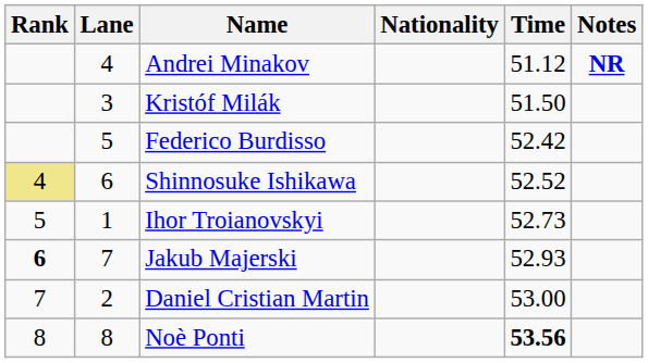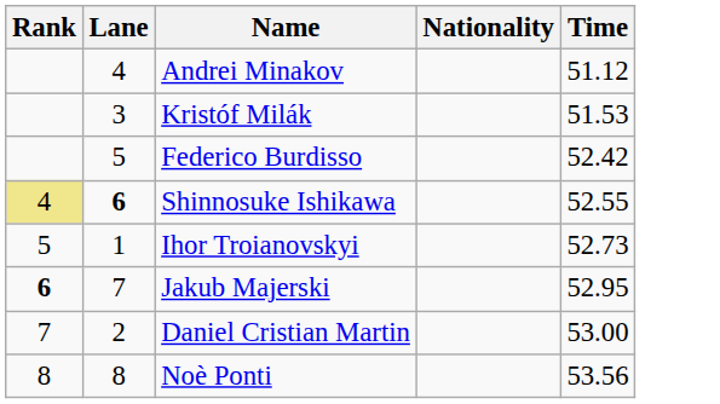- column: Notes | NR
Kristóf Milák | Time: 51.50 -> 51.53
Shinnosuke Ishikawa | Lane: normal -> bold
Shinnosuke Ishikawa | Time: 52.52 -> 52.55
Jakub Majerski | Time: 52.93 -> 52.95
Noè Ponti | Time: bold -> normal
